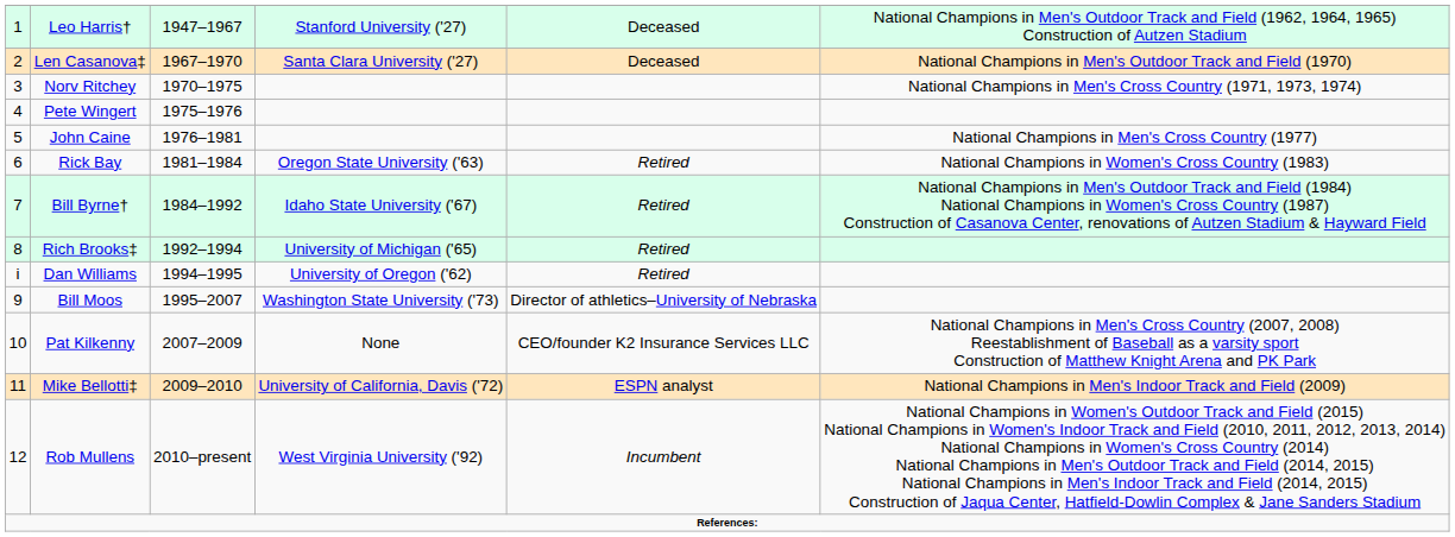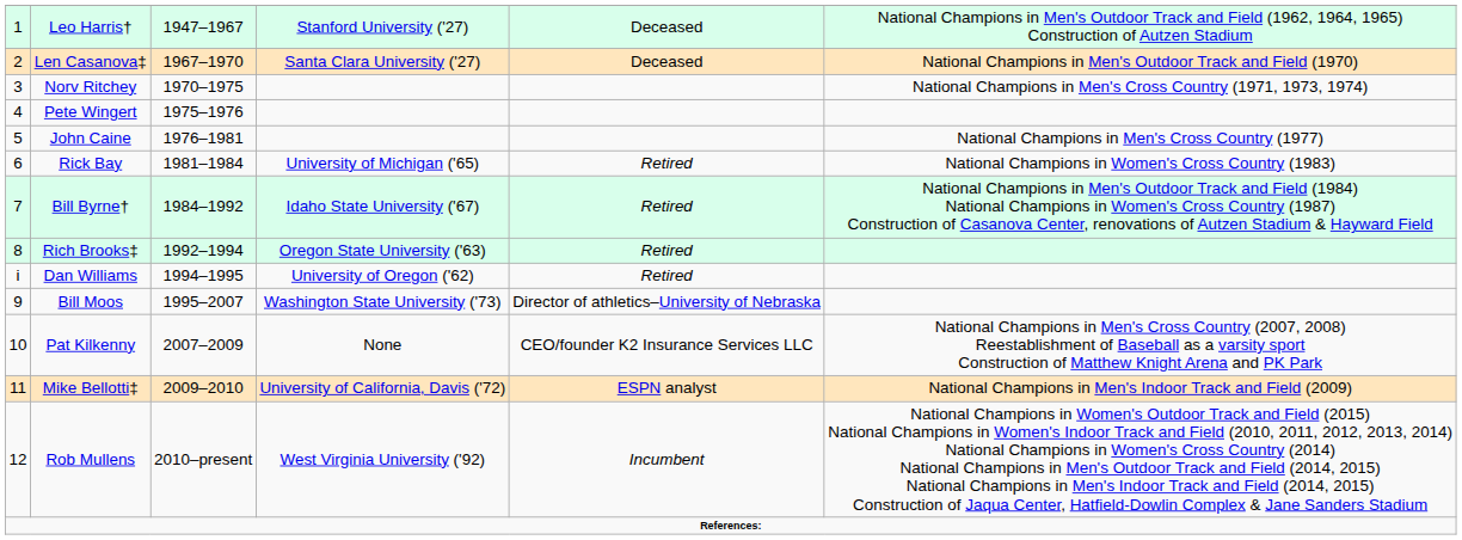Rick Bay | column 4: Oregon State University ('63) -> University of Michigan ('65)
Rich Brooks‡ | column 4: University of Michigan ('65) -> Oregon State University ('63)
